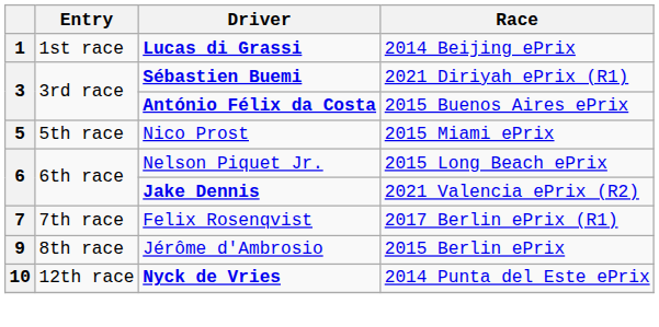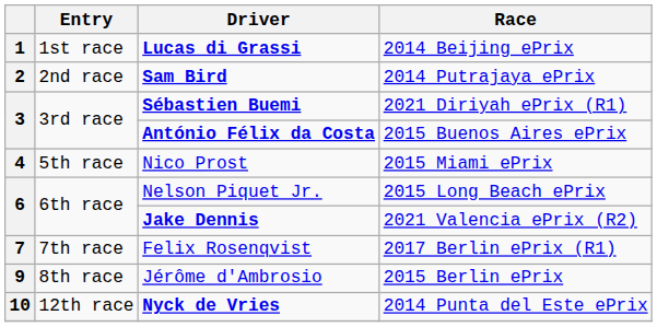+ row: 2 | 2nd race | Sam Bird | 2014 Putrajaya ePrix
Nico Prost | column 1: 5 -> 4
